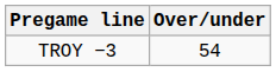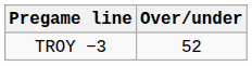TROY −3 | Over/under: 54 -> 52
